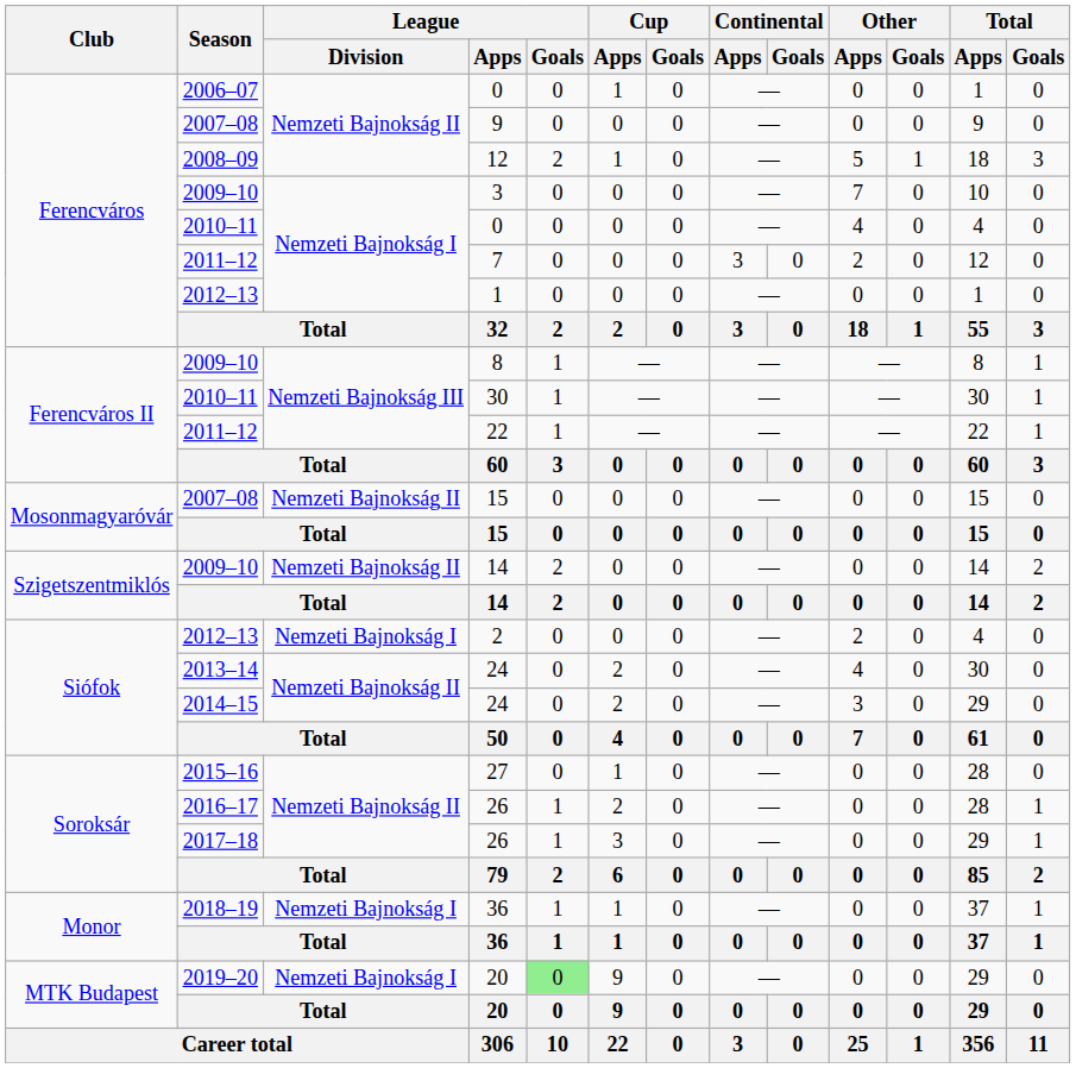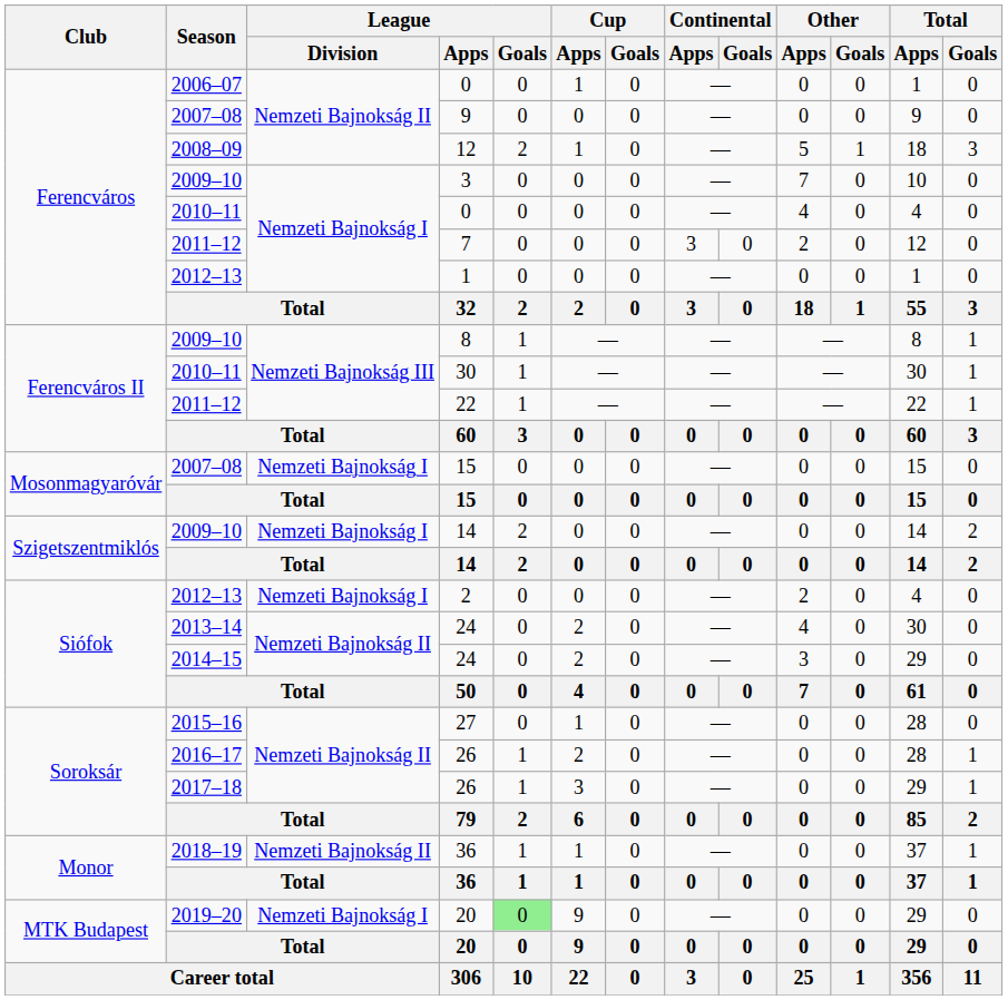2007–08 / 15 | League / Division: Nemzeti Bajnokság II -> Nemzeti Bajnokság I
2009–10 / 14 | League / Division: Nemzeti Bajnokság II -> Nemzeti Bajnokság I
2018–19 / 36 | League / Division: Nemzeti Bajnokság I -> Nemzeti Bajnokság II
